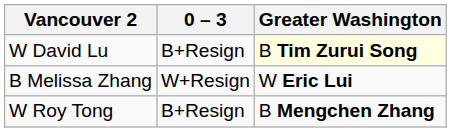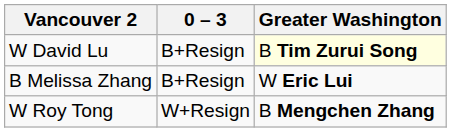B Melissa Zhang | 0 – 3: W+Resign -> B+Resign
W Roy Tong | 0 – 3: B+Resign -> W+Resign
